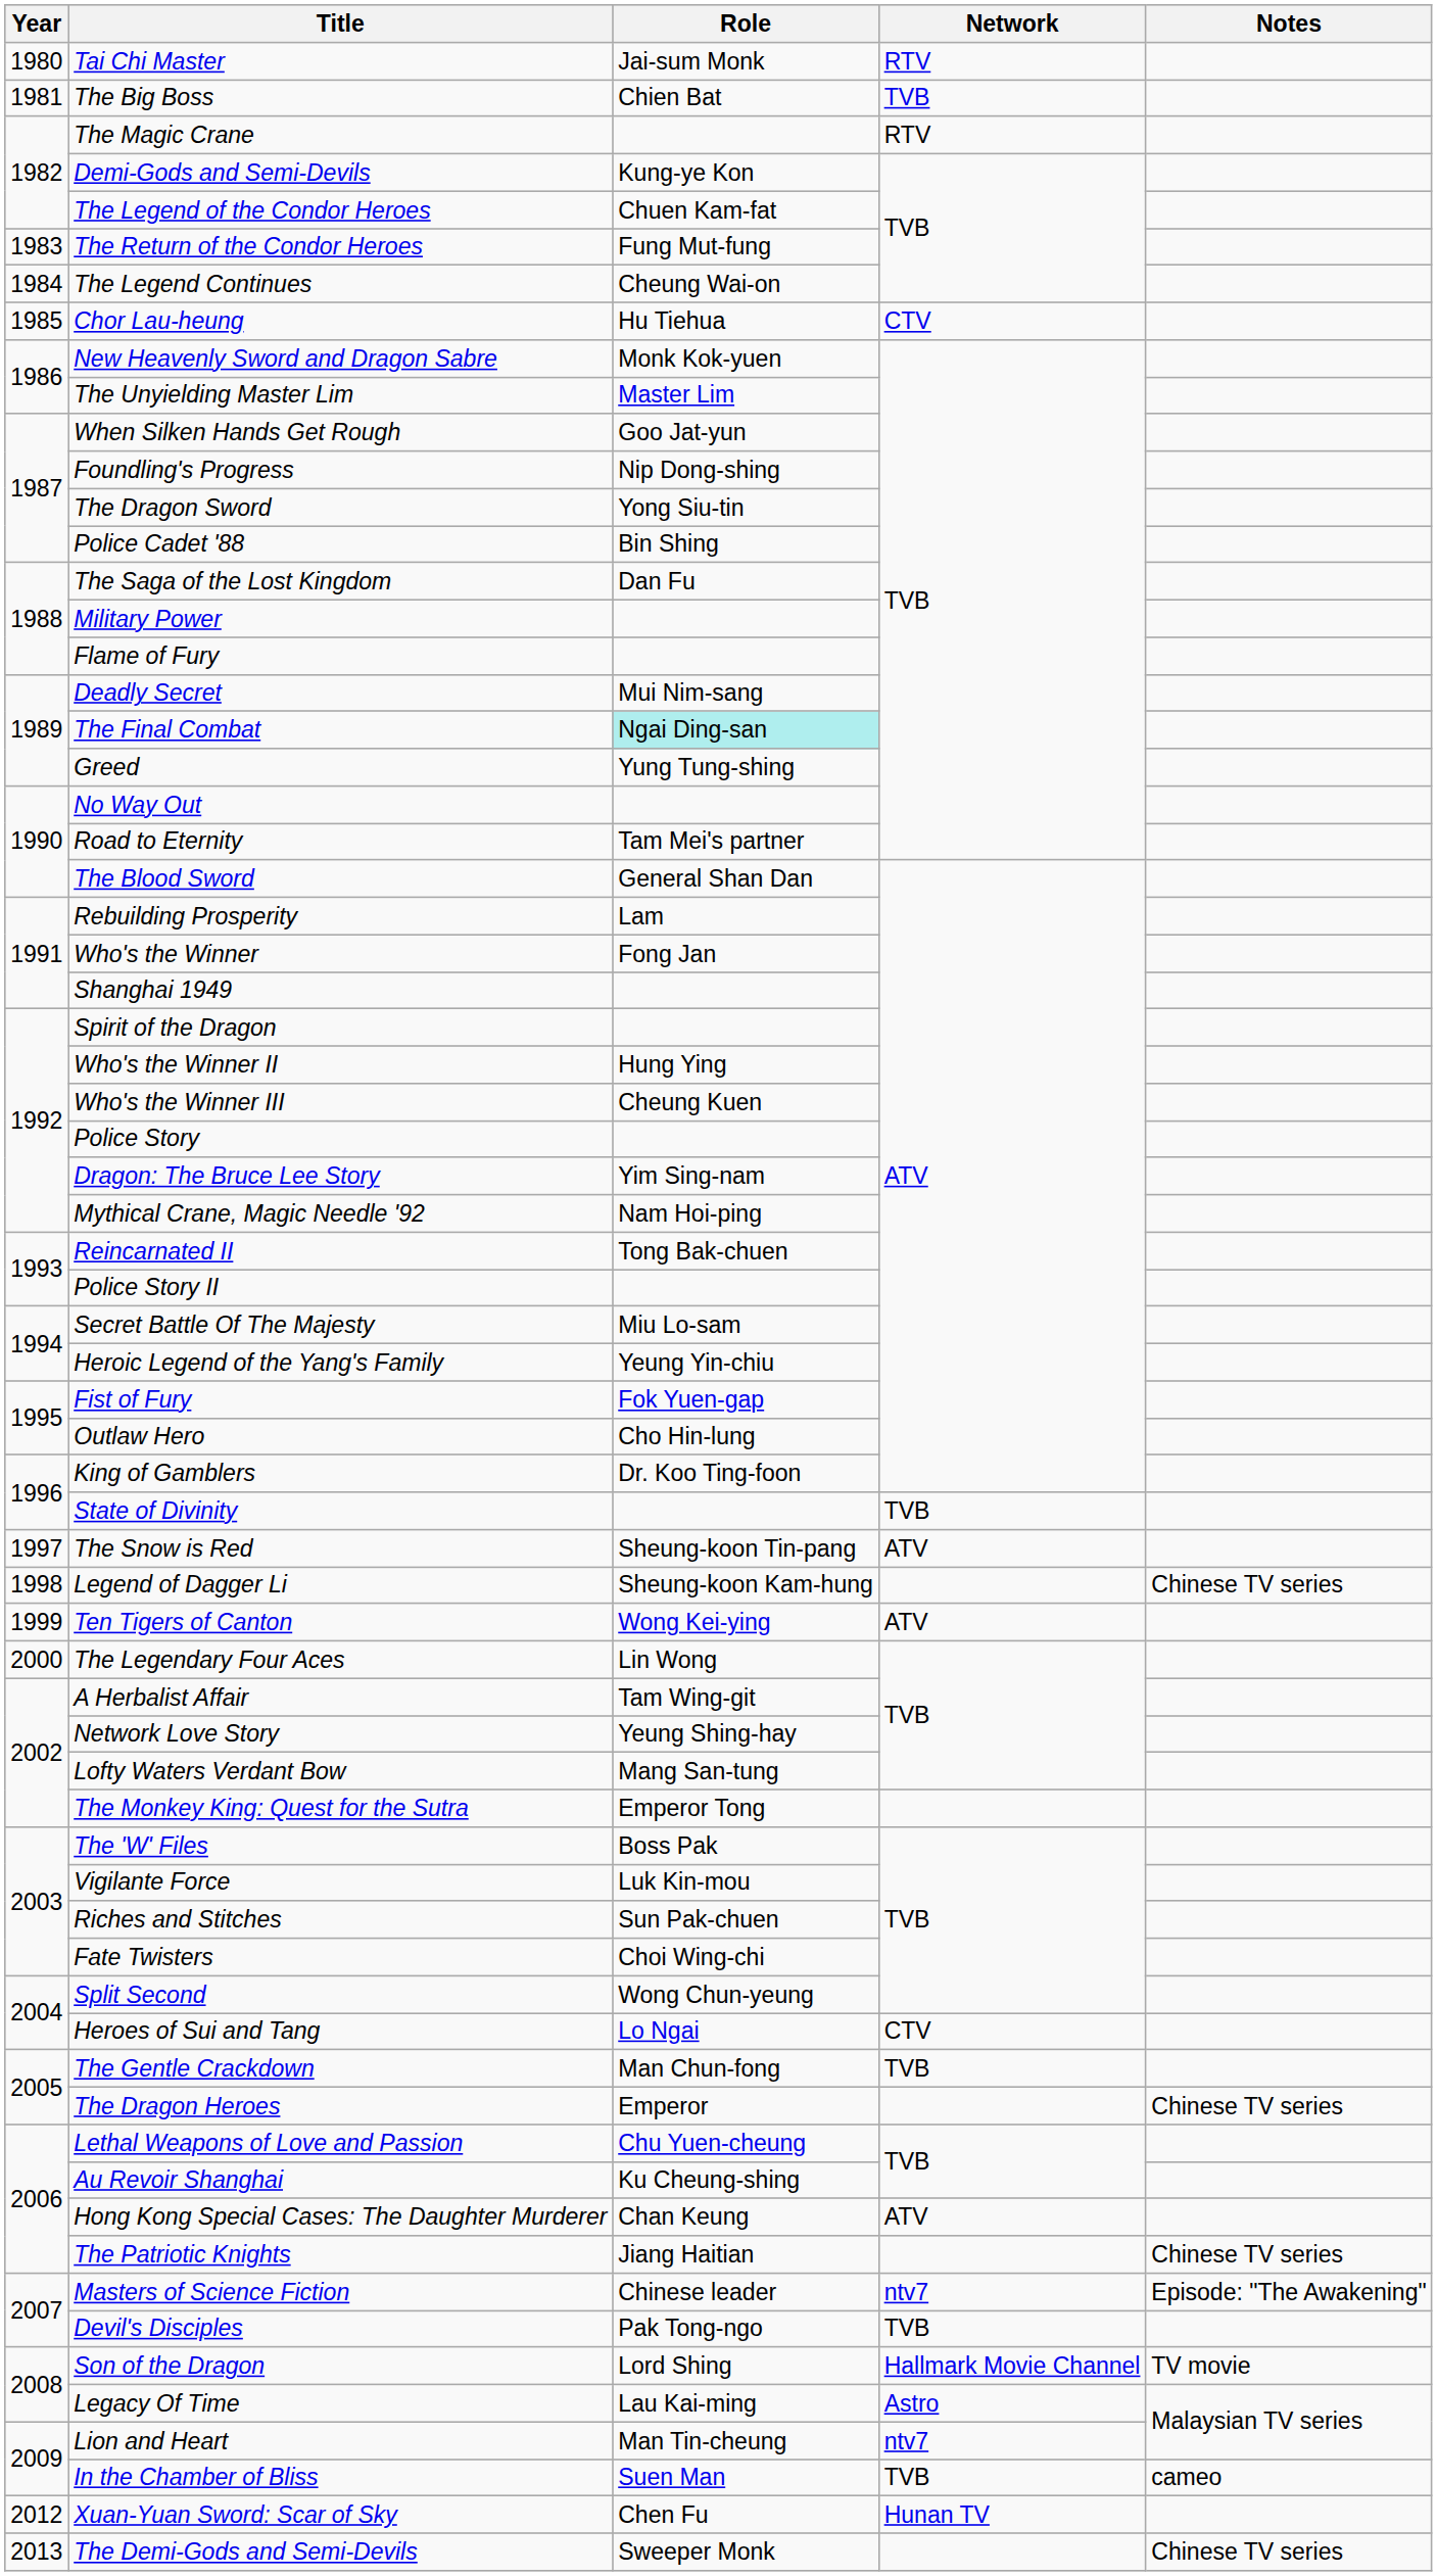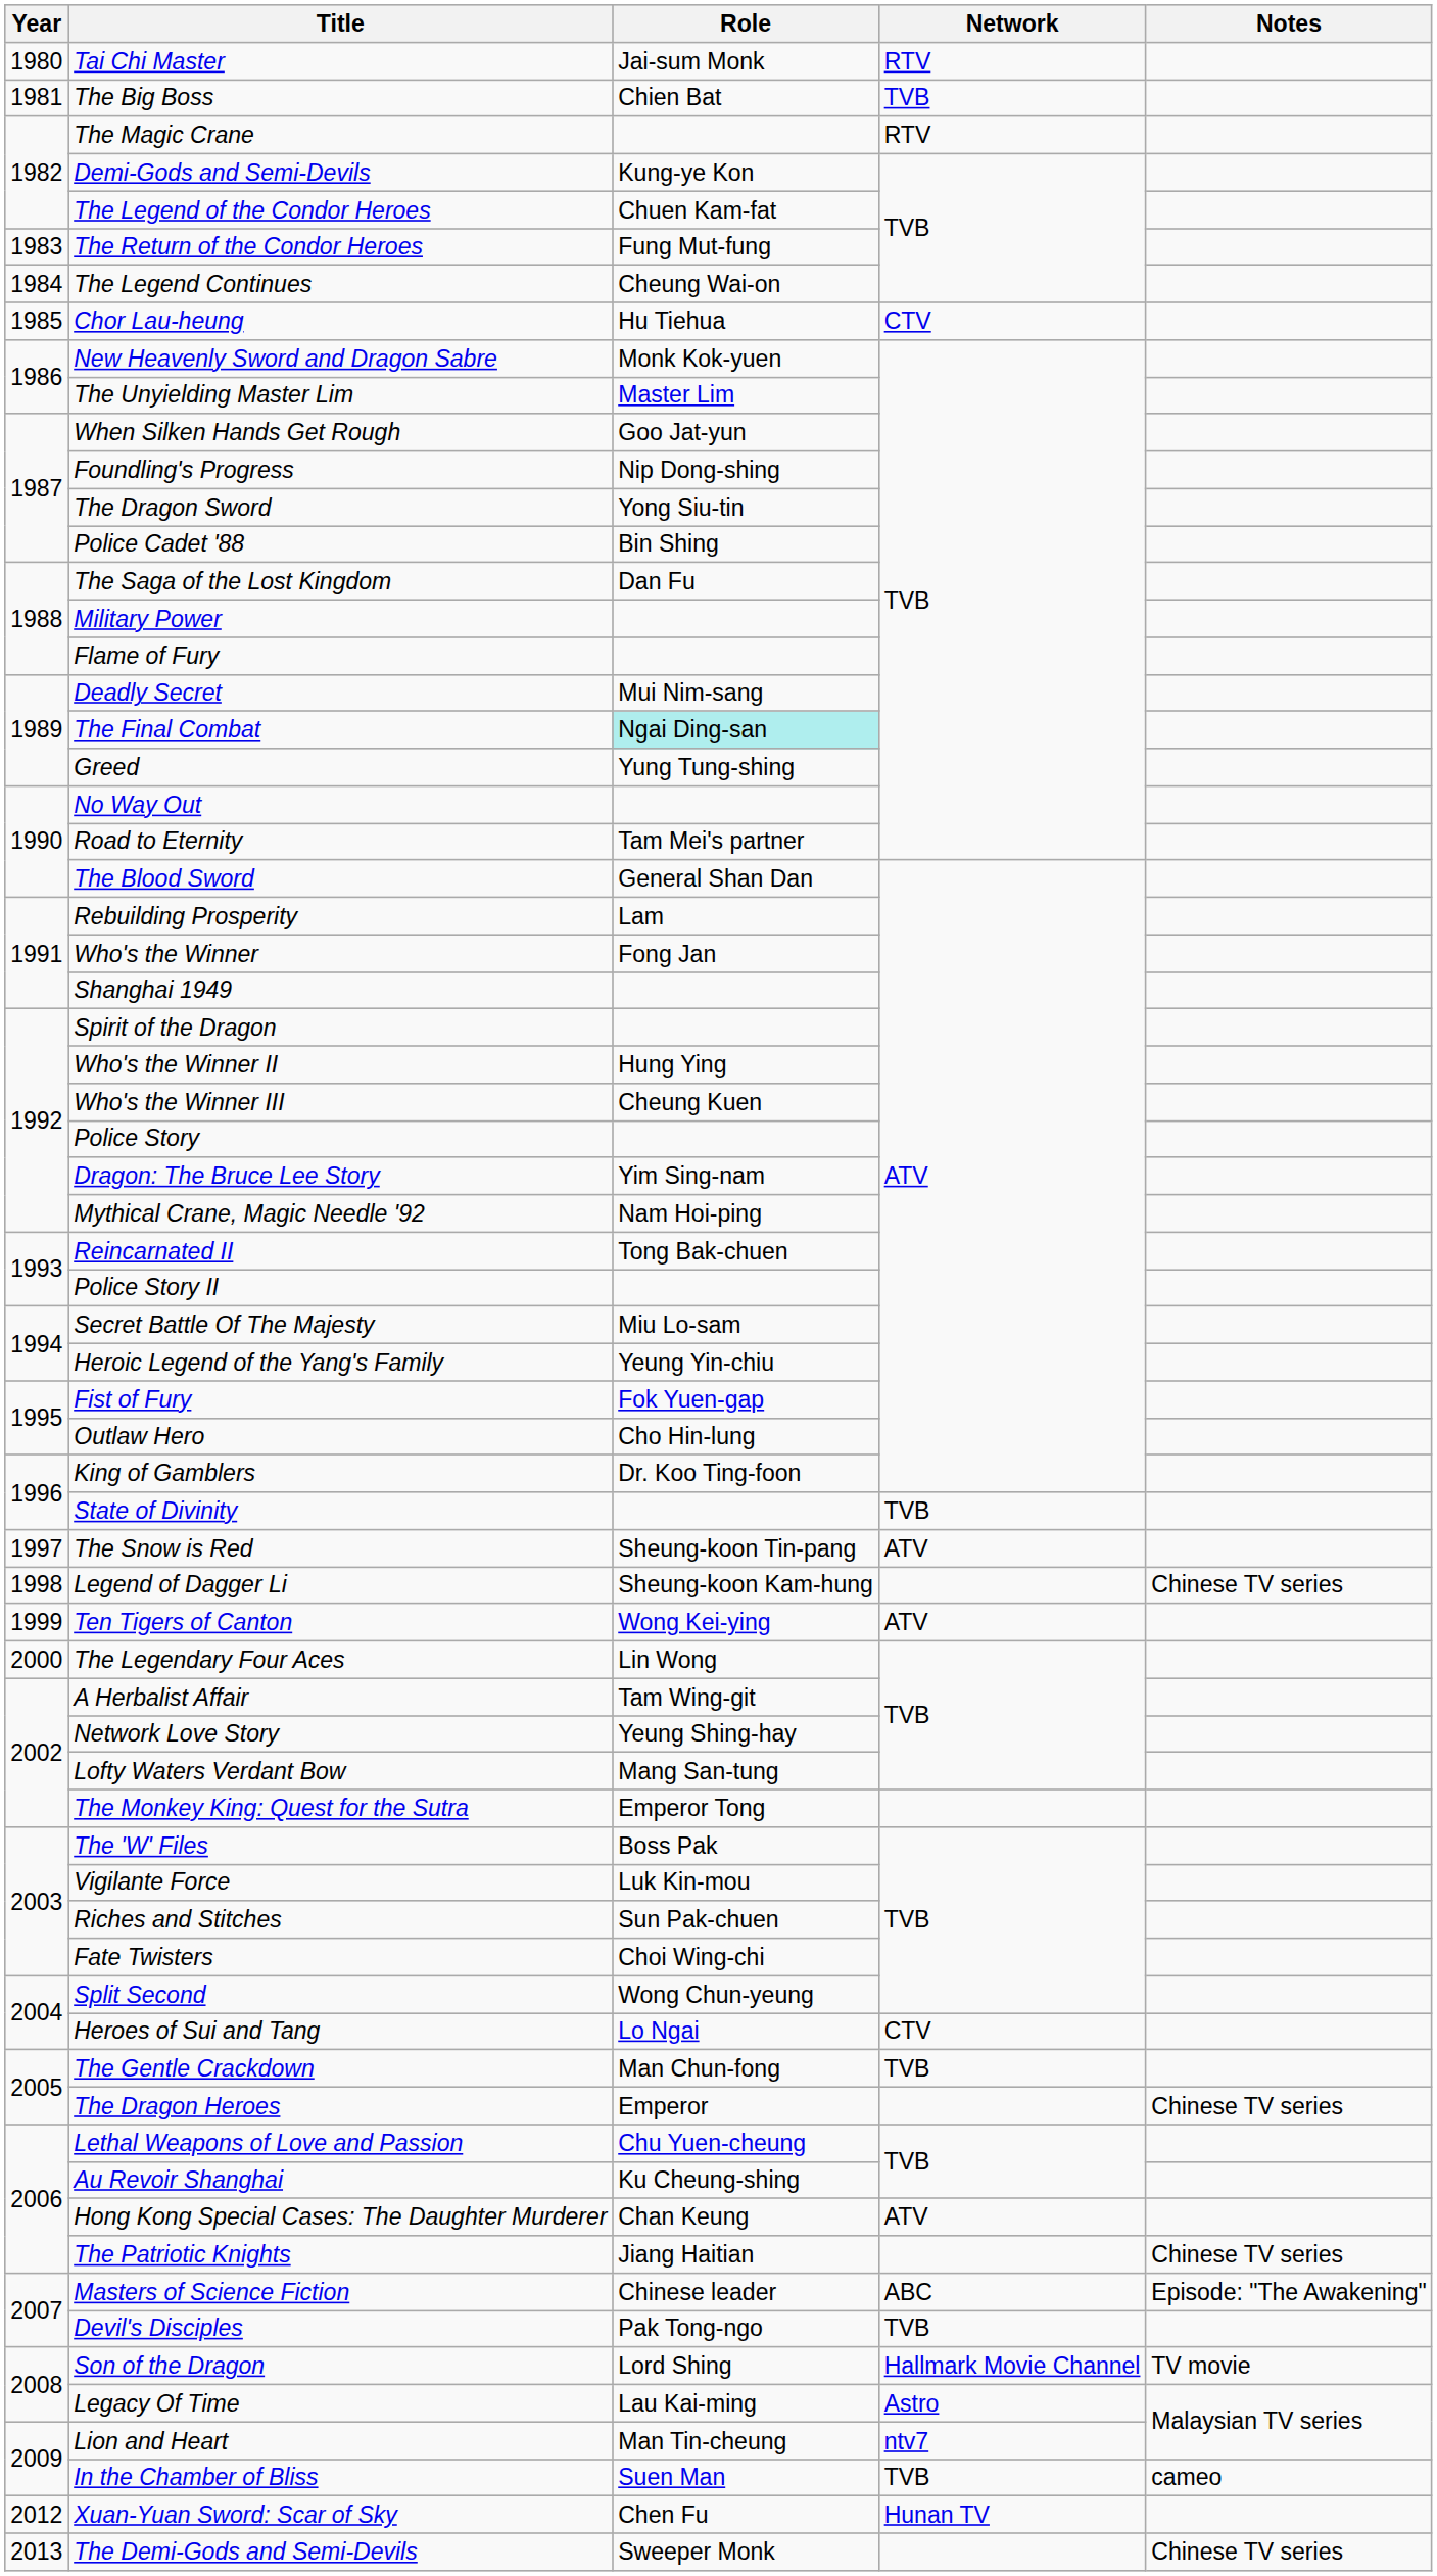Masters of Science Fiction | Network: ntv7 -> ABC
